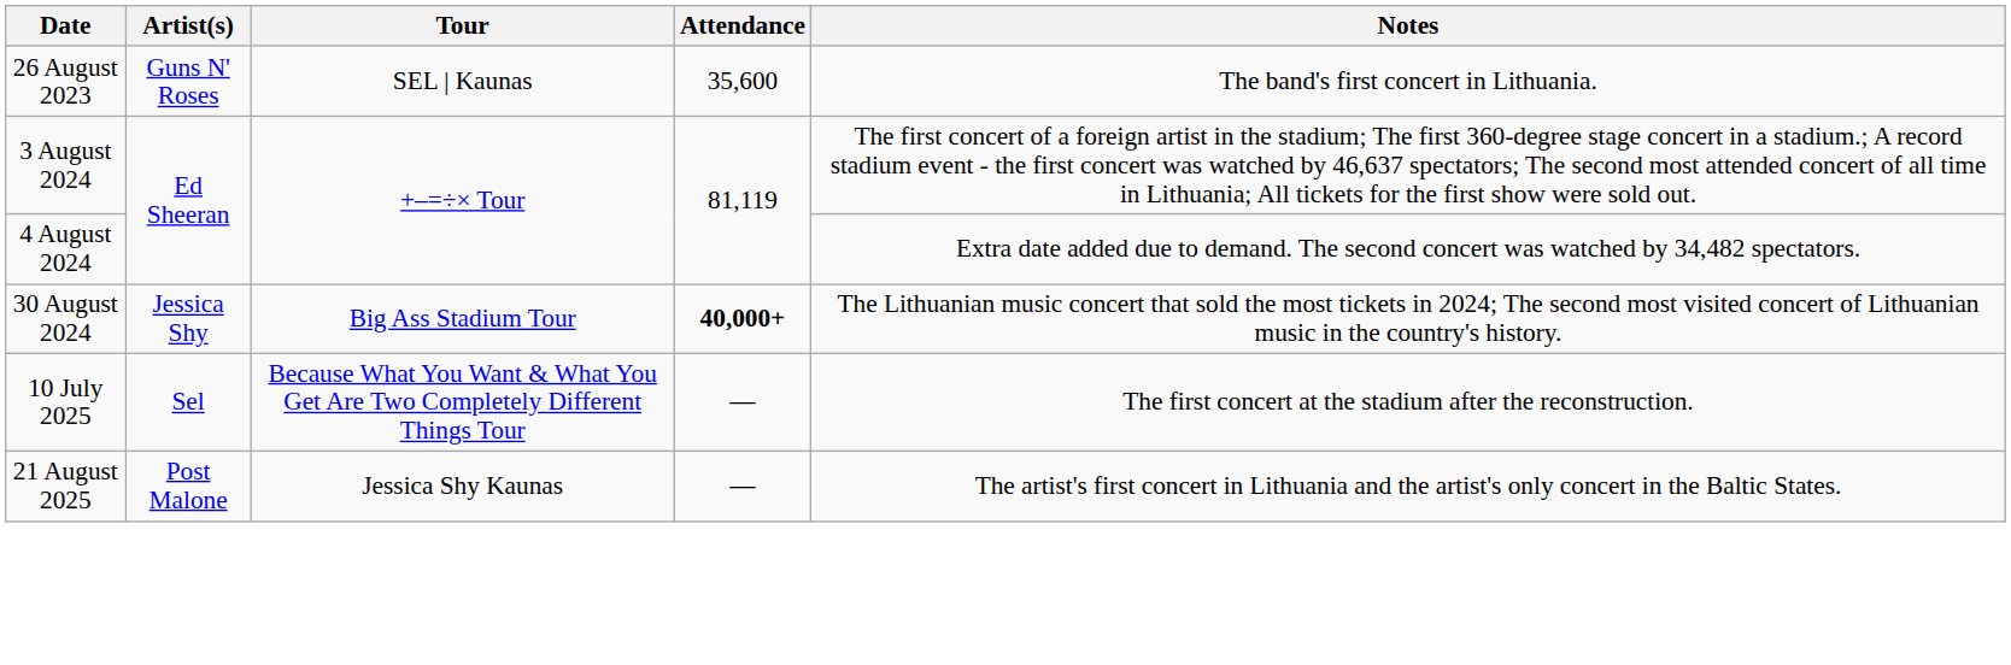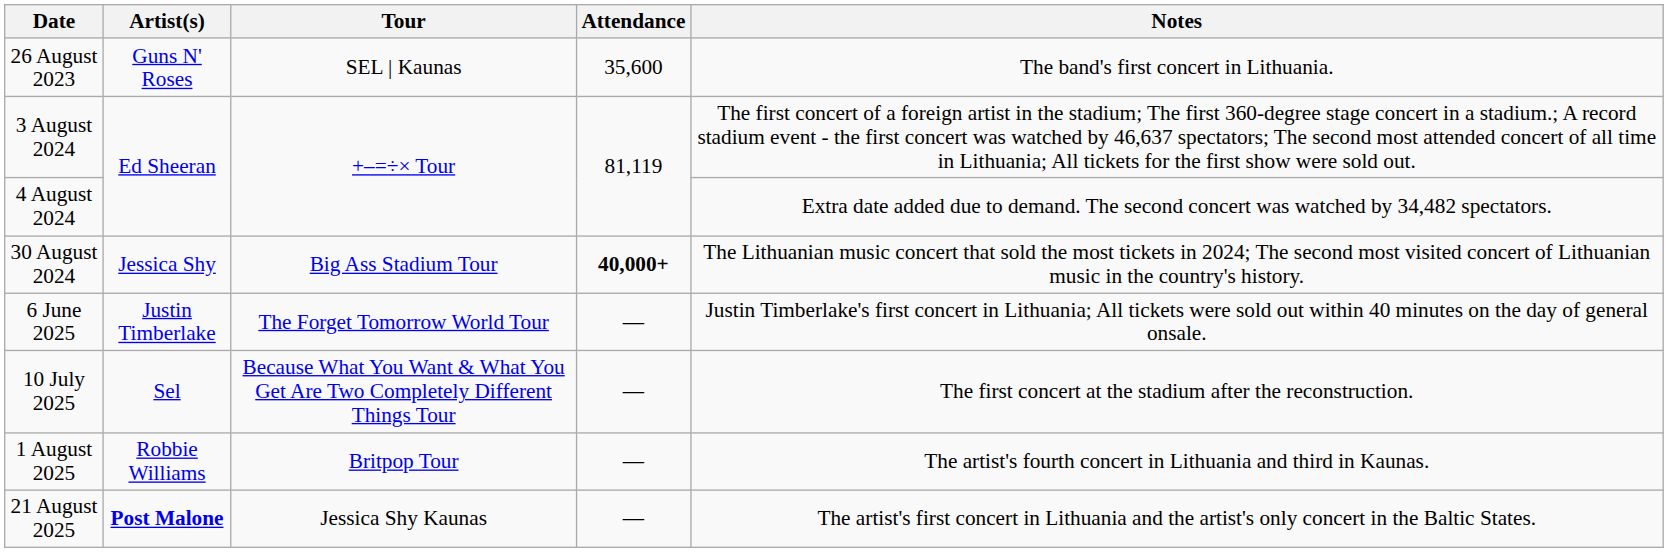+ row: 6 June 2025 | Justin Timberlake | The Forget Tomorrow World Tour | — | Justin Timberlake's first concert in Lithuania; All tickets were sold out within 40 minutes on the day of general onsale.
+ row: 1 August 2025 | Robbie Williams | Britpop Tour | — | The artist's fourth concert in Lithuania and third in Kaunas.
21 August 2025 | Artist(s): normal -> bold
